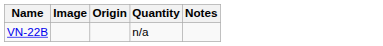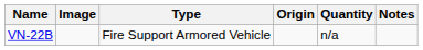+ column: Type | Fire Support Armored Vehicle
